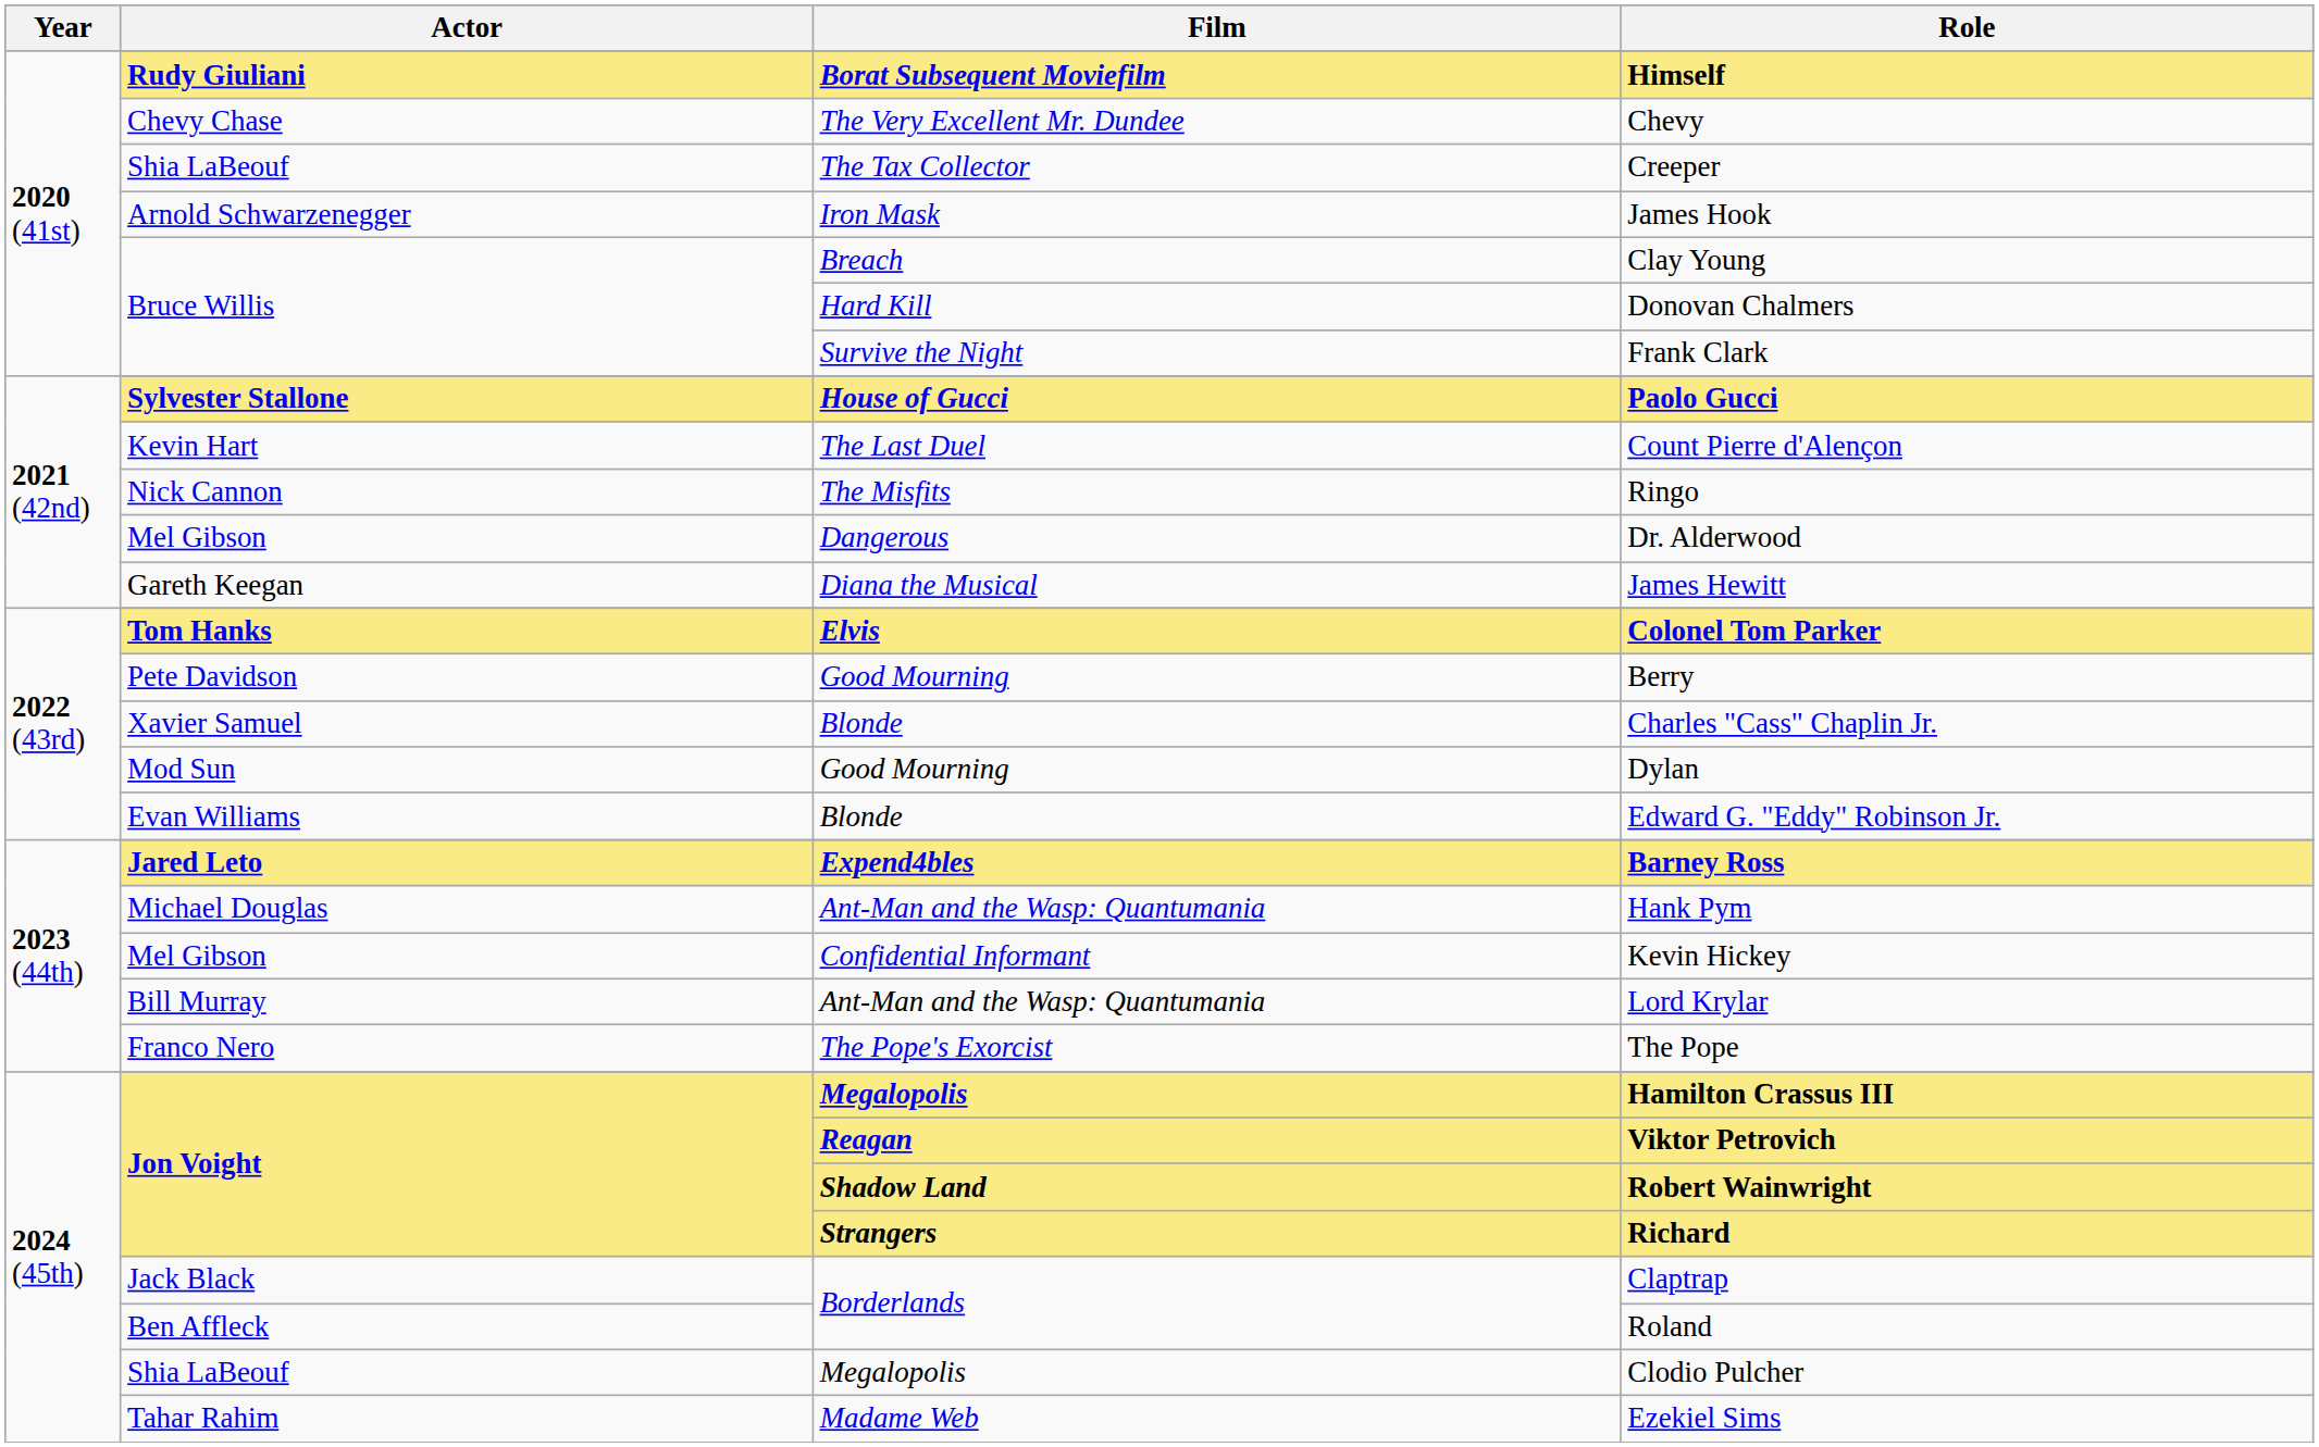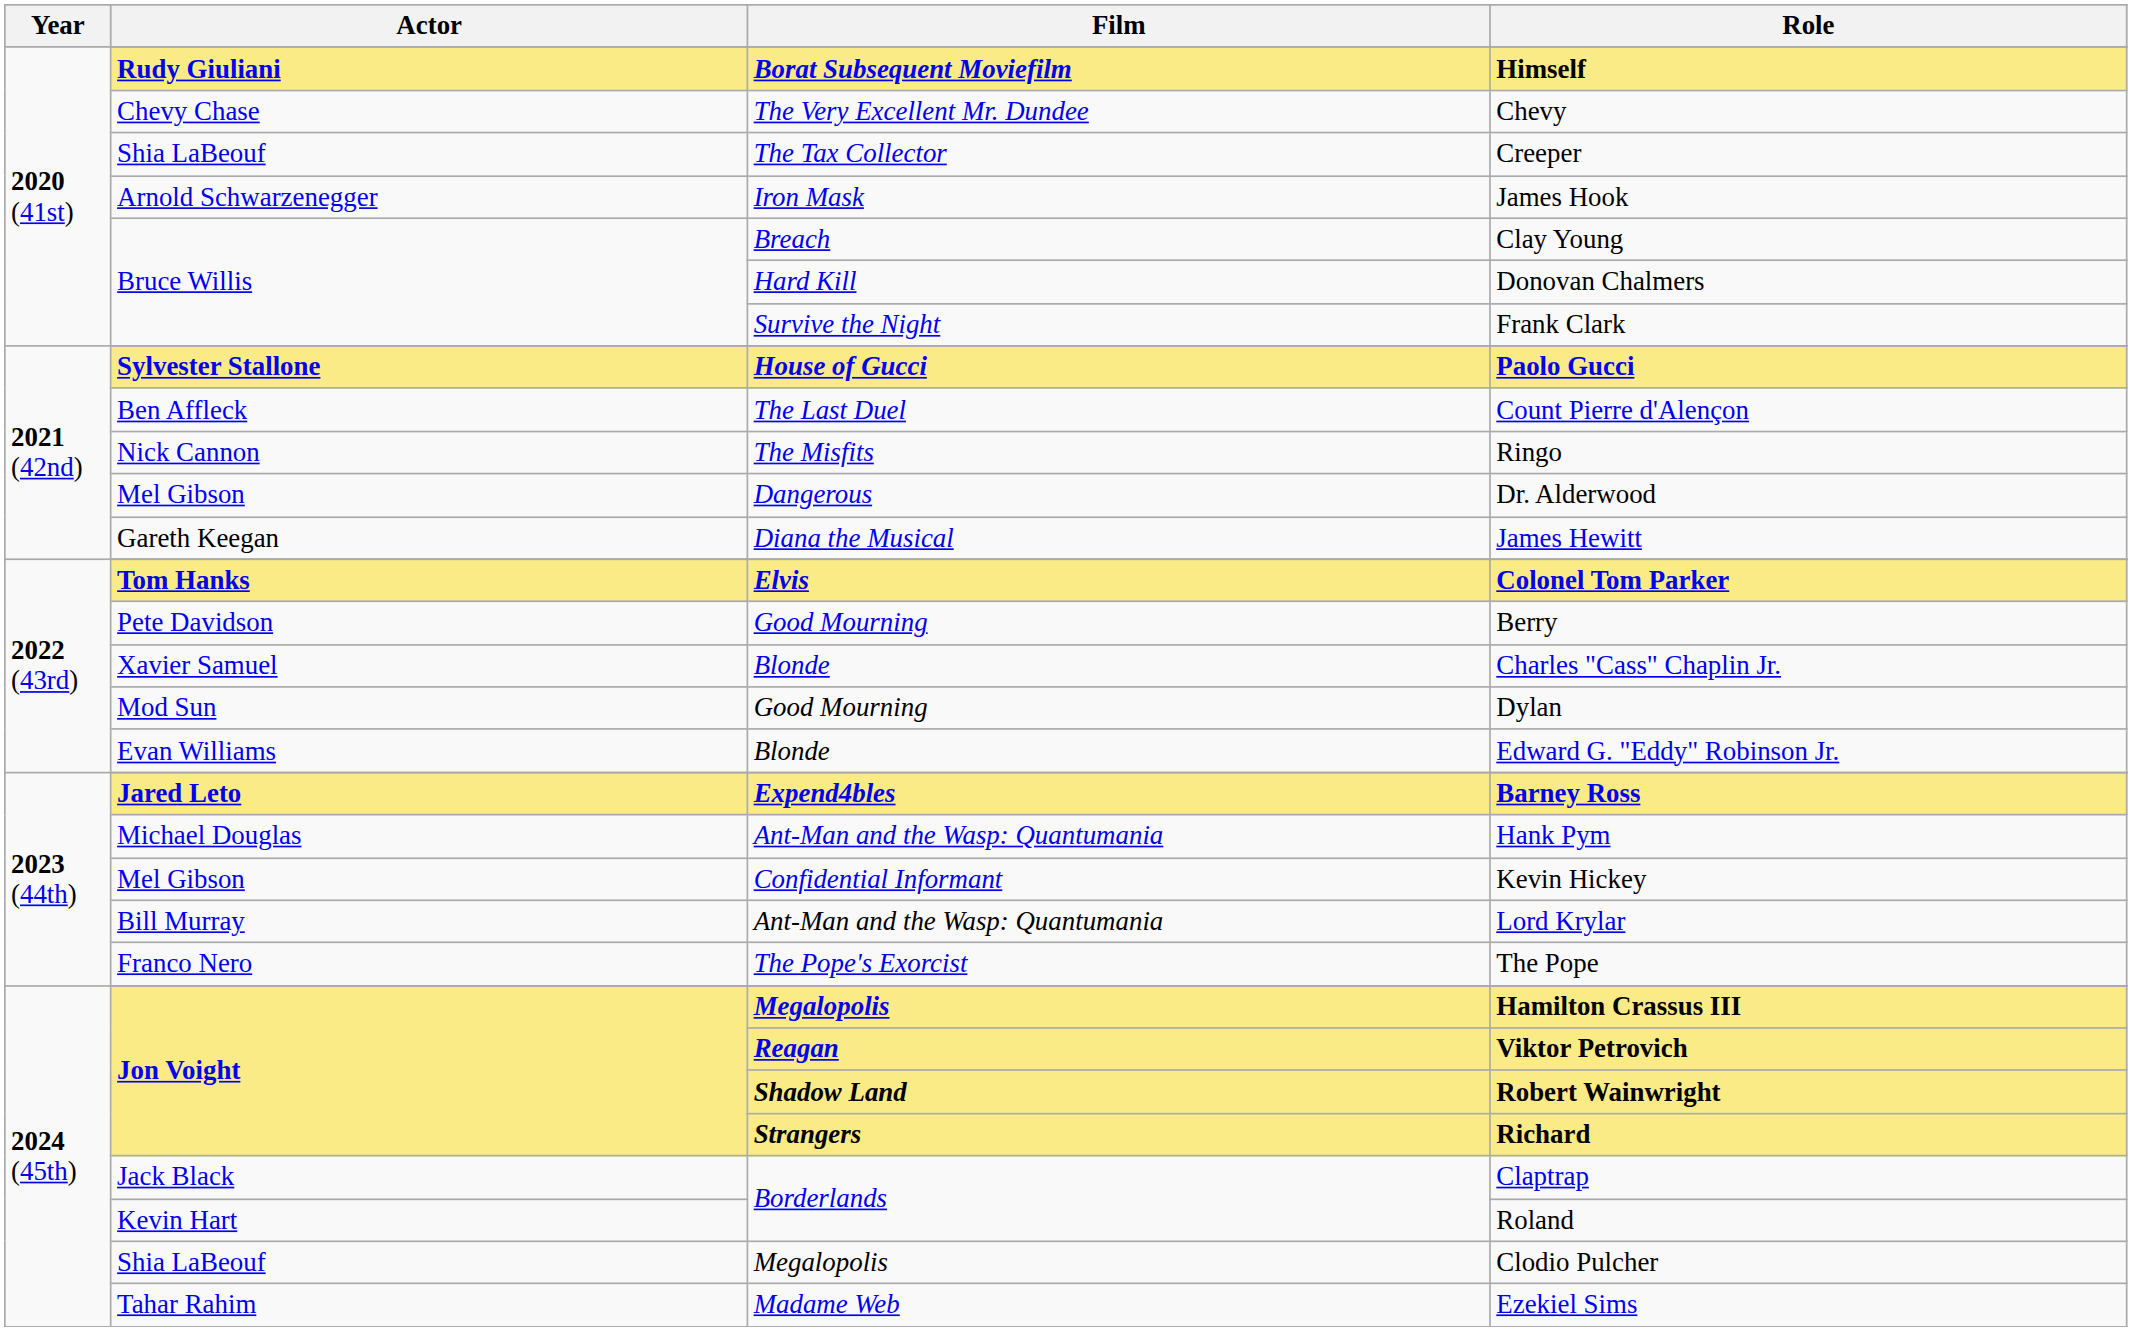Count Pierre d'Alençon | Actor: Kevin Hart -> Ben Affleck
Roland | Actor: Ben Affleck -> Kevin Hart
